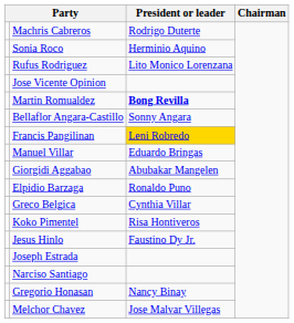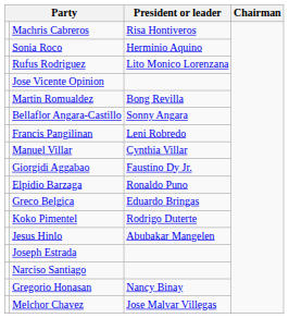Machris Cabreros | President or leader: Rodrigo Duterte -> Risa Hontiveros
Martin Romualdez | President or leader: bold -> normal
Francis Pangilinan | President or leader: gold background -> no background
Manuel Villar | President or leader: Eduardo Bringas -> Cynthia Villar
Giorgidi Aggabao | President or leader: Abubakar Mangelen -> Faustino Dy Jr.
Greco Belgica | President or leader: Cynthia Villar -> Eduardo Bringas
Koko Pimentel | President or leader: Risa Hontiveros -> Rodrigo Duterte
Jesus Hinlo | President or leader: Faustino Dy Jr. -> Abubakar Mangelen
